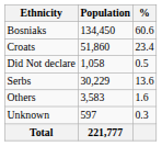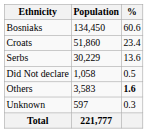rows swapped: Serbs <-> Did Not declare
Others | %: normal -> bold
